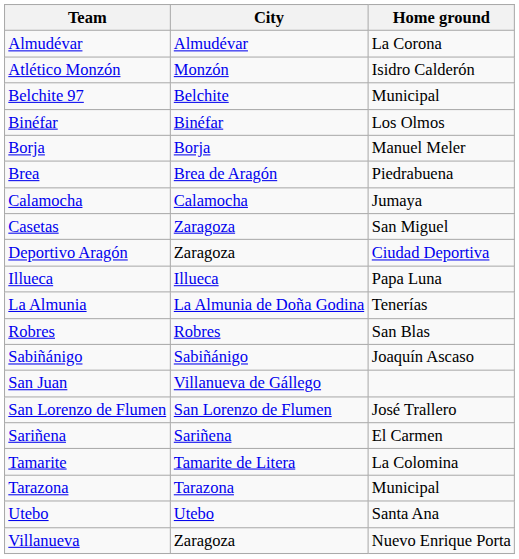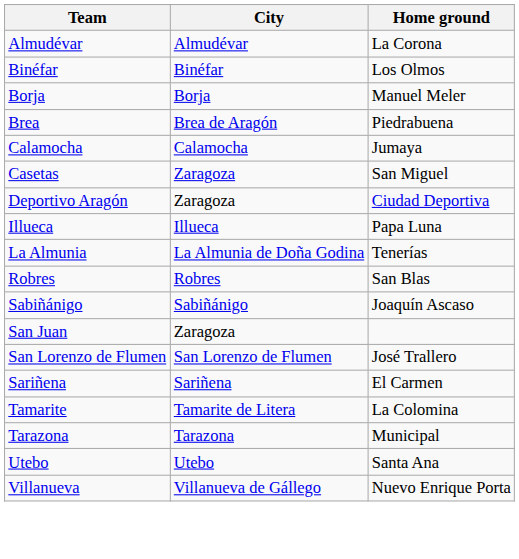- row: Atlético Monzón | Monzón | Isidro Calderón
- row: Belchite 97 | Belchite | Municipal
San Juan | City: Villanueva de Gállego -> Zaragoza
Villanueva | City: Zaragoza -> Villanueva de Gállego
